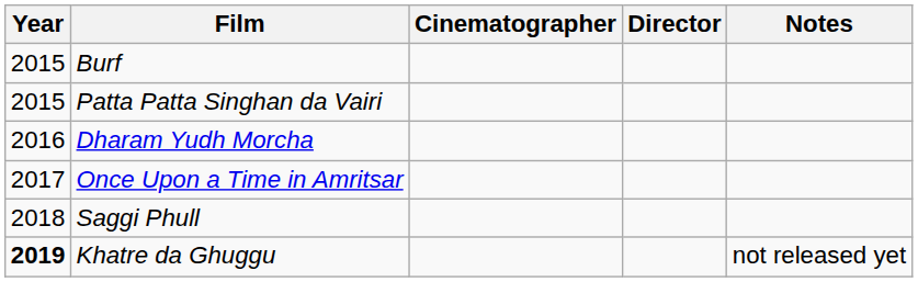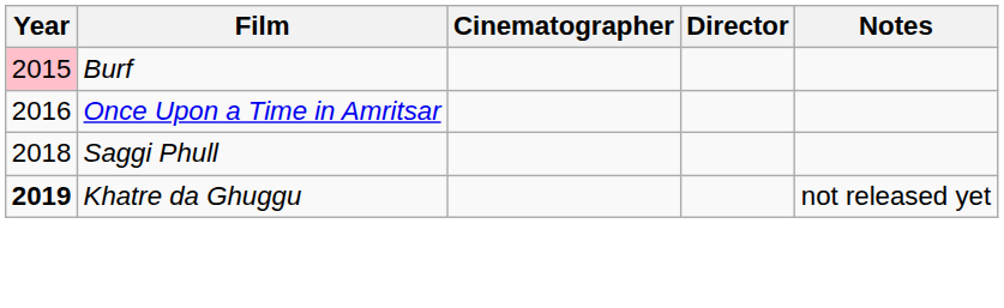Burf | Year: no background -> pink background
- row: 2015 | Patta Patta Singhan da Vairi
- row: 2016 | Dharam Yudh Morcha
Once Upon a Time in Amritsar | Year: 2017 -> 2016
